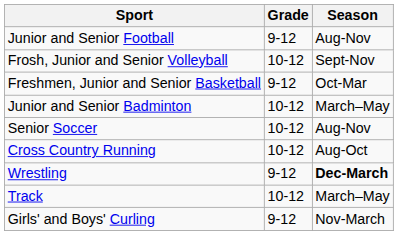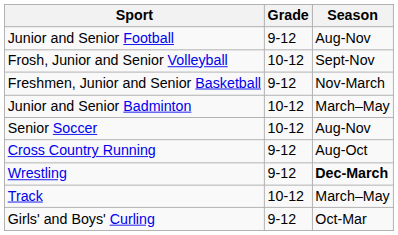Freshmen, Junior and Senior Basketball | Season: Oct-Mar -> Nov-March
Cross Country Running | Grade: 10-12 -> 9-12
Girls' and Boys' Curling | Season: Nov-March -> Oct-Mar
